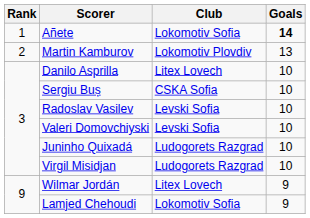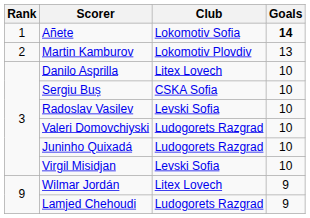Valeri Domovchiyski | Club: Levski Sofia -> Ludogorets Razgrad
Virgil Misidjan | Club: Ludogorets Razgrad -> Levski Sofia
Lamjed Chehoudi | Club: Lokomotiv Sofia -> Ludogorets Razgrad
